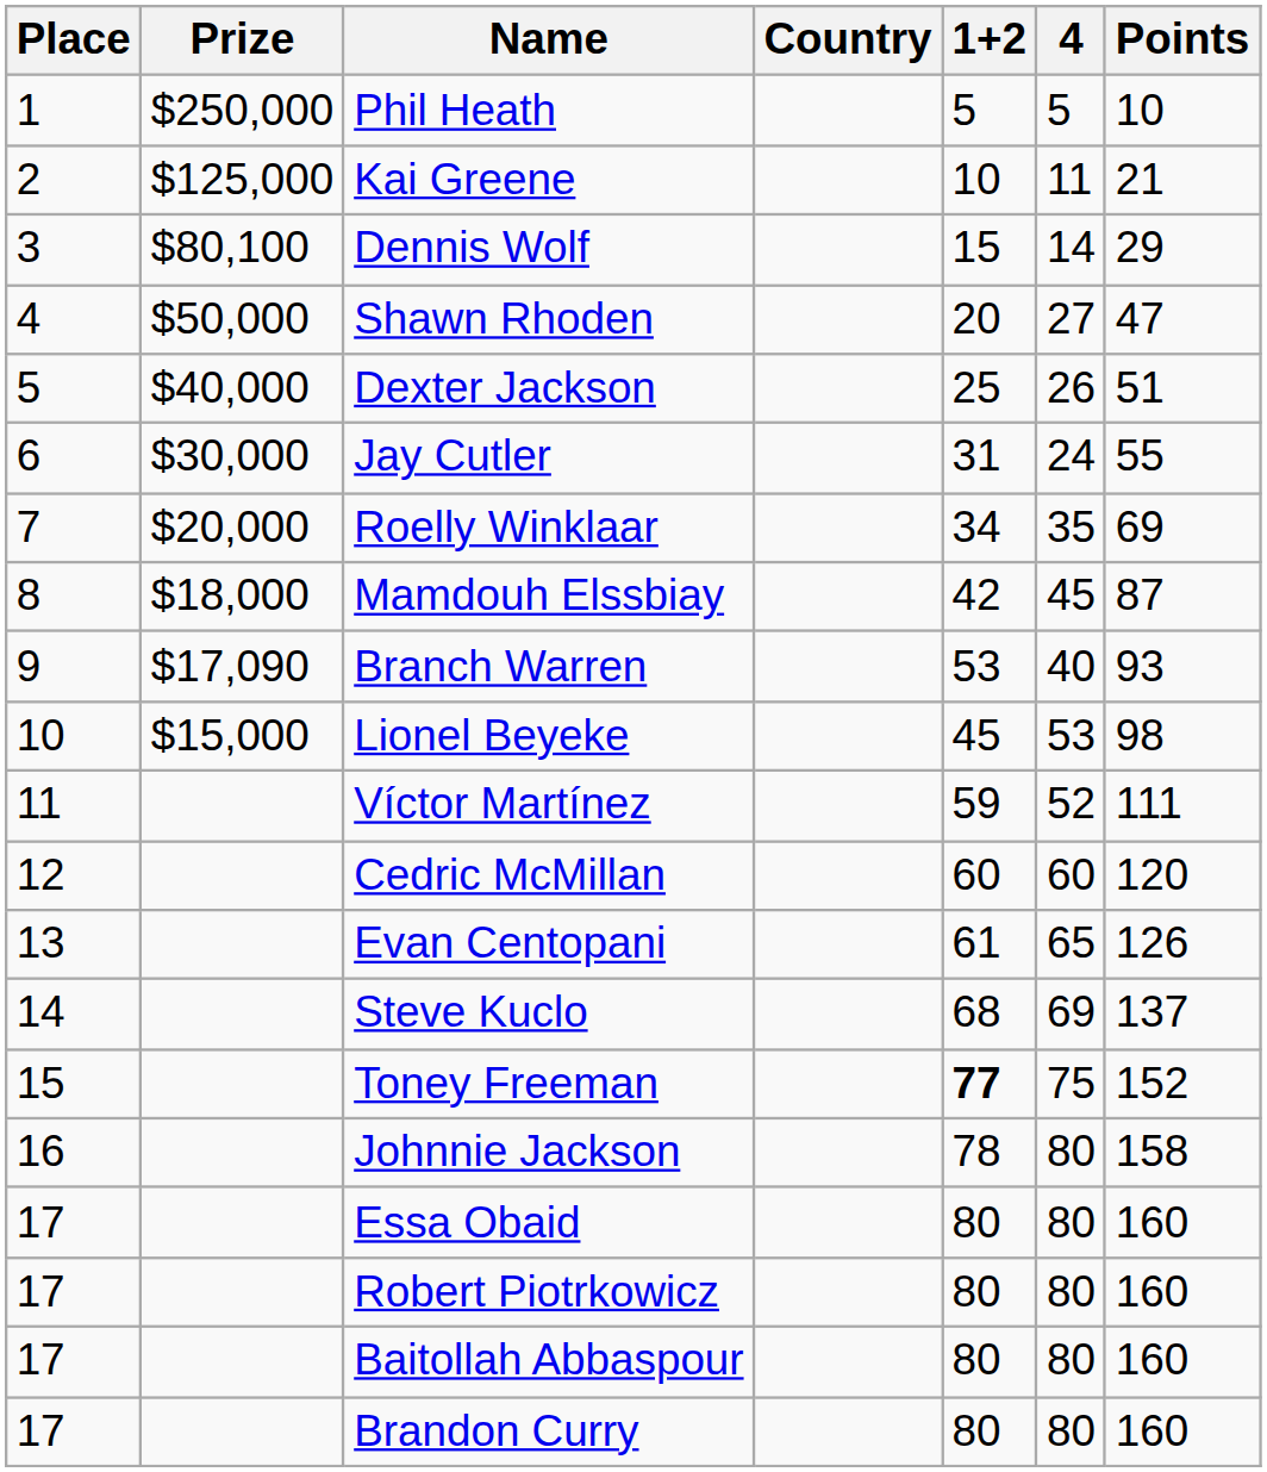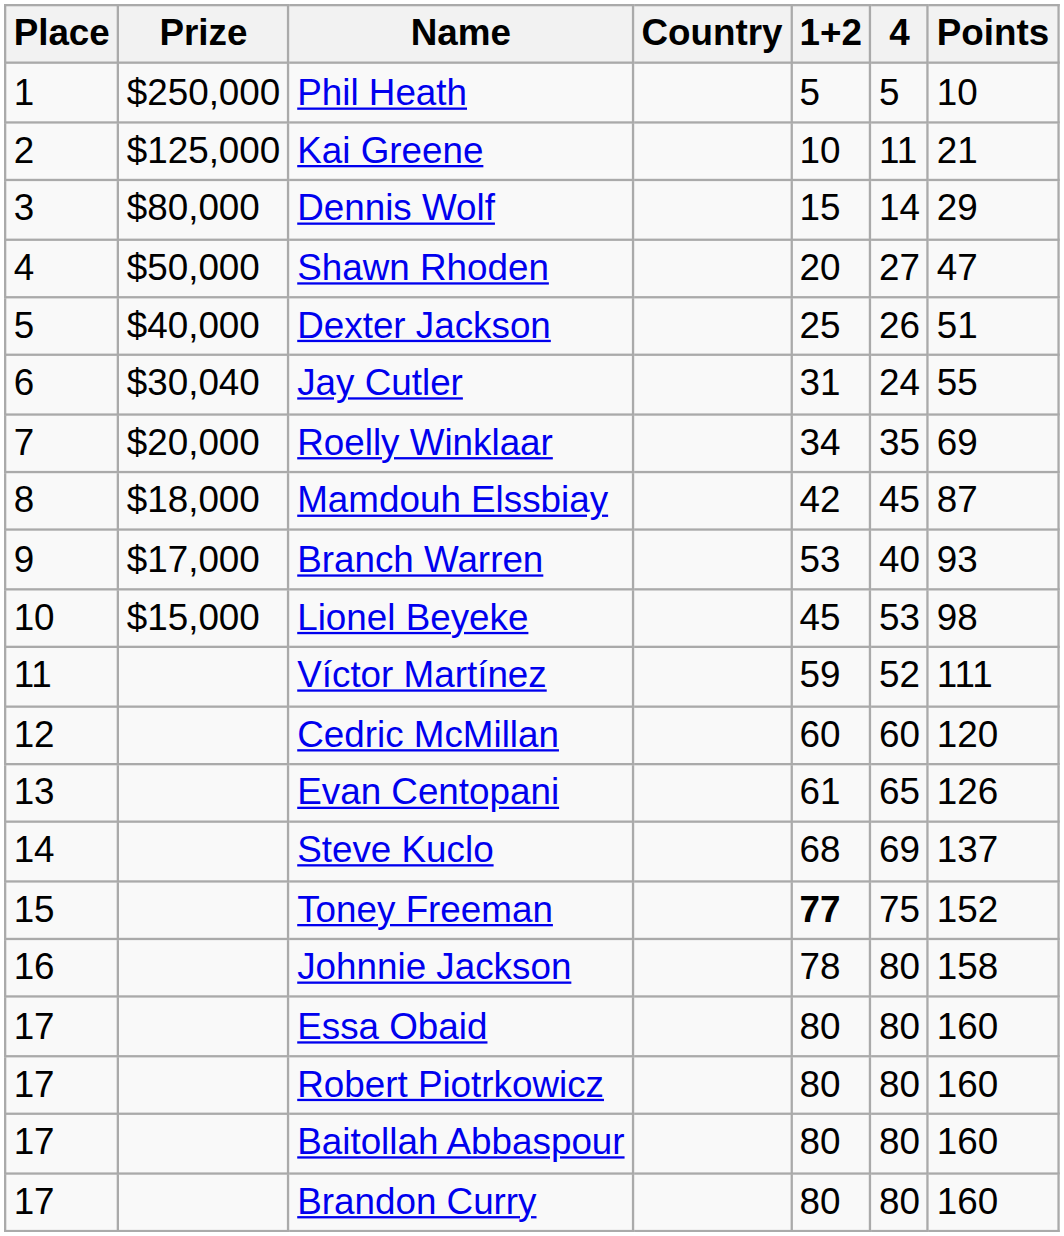Dennis Wolf | Prize: $80,100 -> $80,000
Jay Cutler | Prize: $30,000 -> $30,040
Branch Warren | Prize: $17,090 -> $17,000
